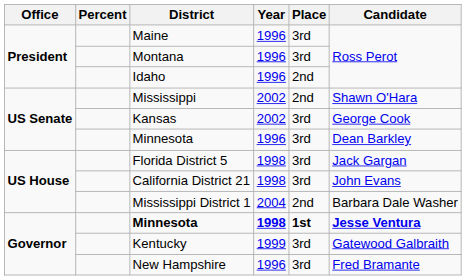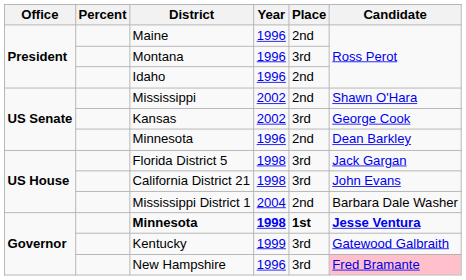Maine | Place: 3rd -> 2nd
Minnesota / 1996 | Place: 3rd -> 2nd
New Hampshire | Candidate: no background -> pink background
